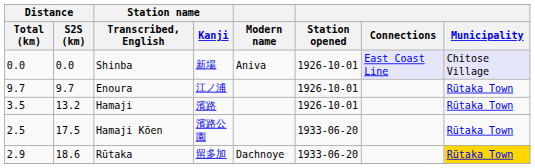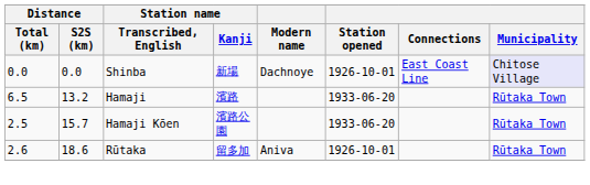Shinba | Modern name: Aniva -> Dachnoye
Shinba | Connections: lavender background -> no background
- row: 9.7 | 9.7 | Enoura | 江ノ浦 | 1926-10-01 | Rūtaka Town
Hamaji | Distance / Total (km): 3.5 -> 6.5
Hamaji | Station opened: 1926-10-01 -> 1933-06-20
Hamaji Kōen | Distance / S2S (km): 17.5 -> 15.7
Rūtaka | Distance / Total (km): 2.9 -> 2.6
Rūtaka | Modern name: Dachnoye -> Aniva
Rūtaka | Station opened: 1933-06-20 -> 1926-10-01
Rūtaka | Municipality: gold background -> no background
